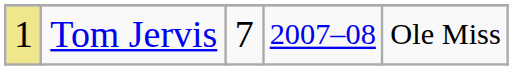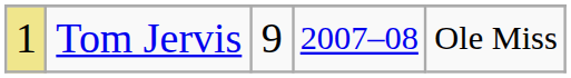Tom Jervis | column 3: 7 -> 9
